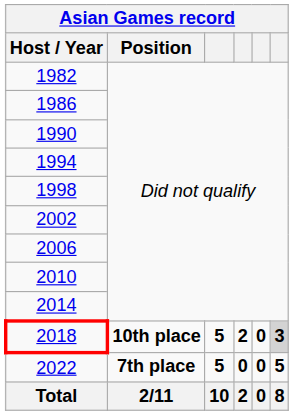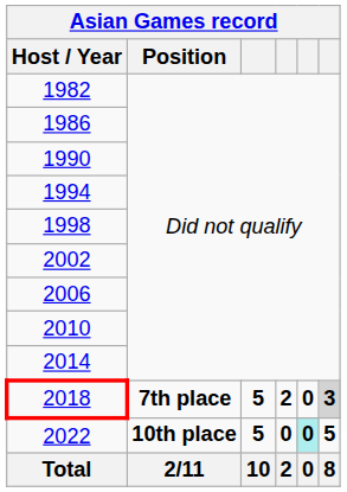2018 | Position: 10th place -> 7th place
2022 | Position: 7th place -> 10th place
2022 | column 5: no background -> paleturquoise background
